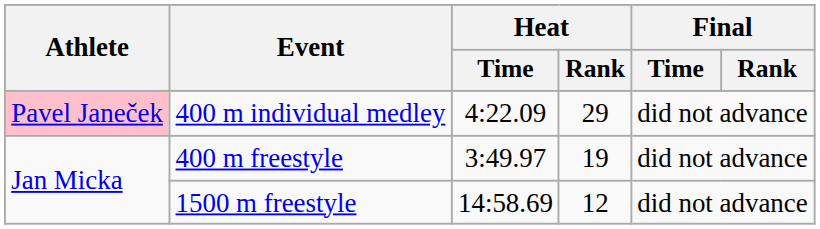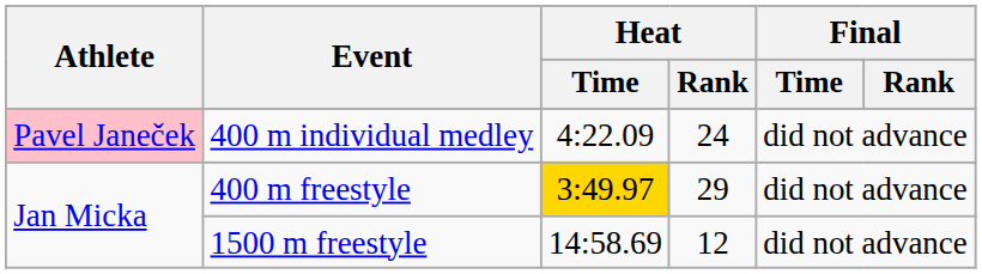400 m individual medley | Heat / Rank: 29 -> 24
400 m freestyle | Heat / Time: no background -> gold background
400 m freestyle | Heat / Rank: 19 -> 29
